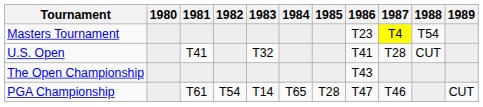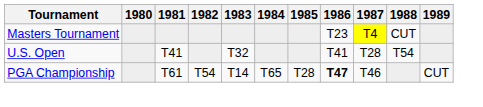Masters Tournament | 1988: T54 -> CUT
U.S. Open | 1988: CUT -> T54
- row: The Open Championship | T43
PGA Championship | 1986: normal -> bold
